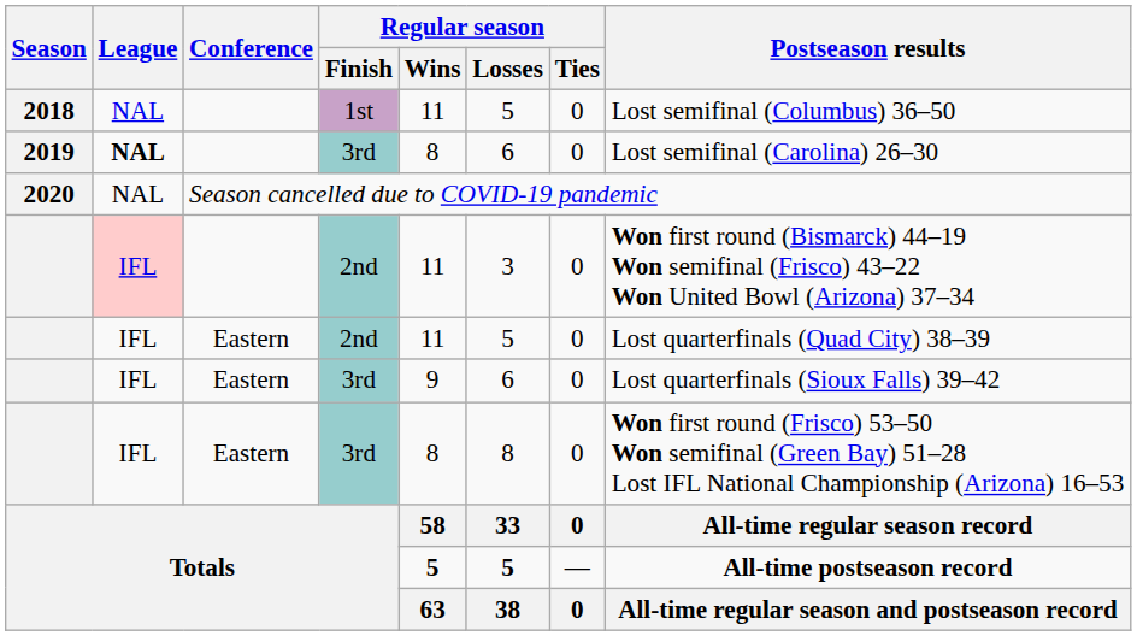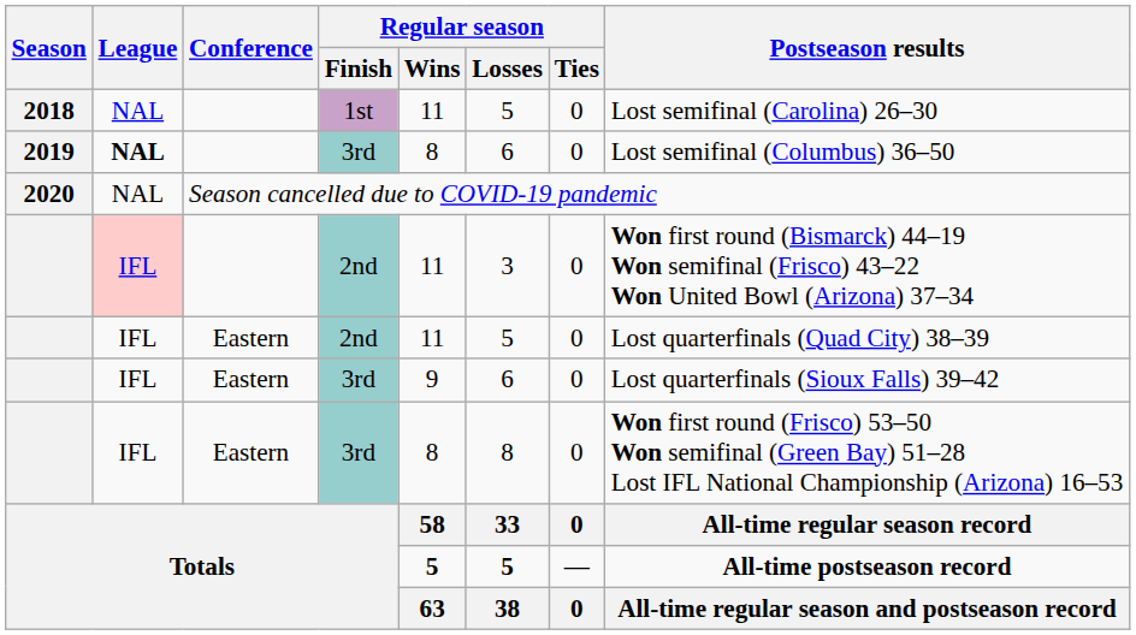2018 | Postseason results: Lost semifinal (Columbus) 36–50 -> Lost semifinal (Carolina) 26–30
2019 | Postseason results: Lost semifinal (Carolina) 26–30 -> Lost semifinal (Columbus) 36–50
